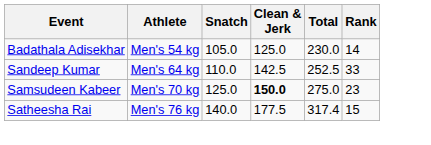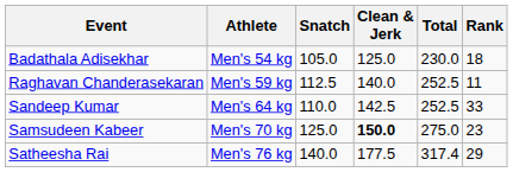Badathala Adisekhar | Rank: 14 -> 18
+ row: Raghavan Chanderasekaran | Men's 59 kg | 112.5 | 140.0 | 252.5 | 11
Satheesha Rai | Rank: 15 -> 29
